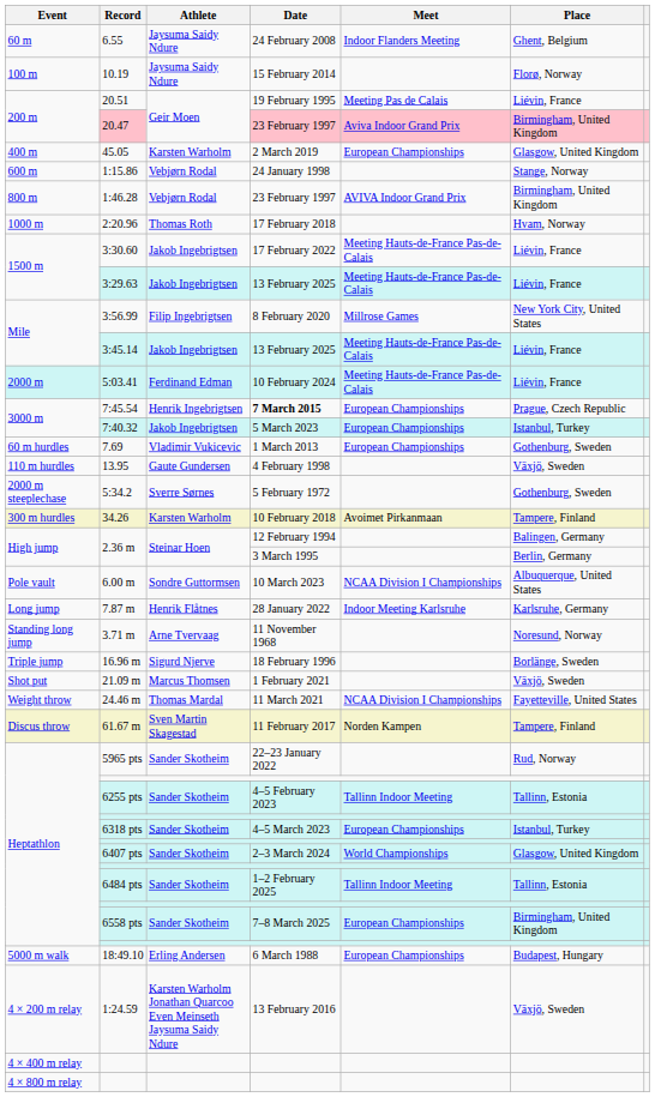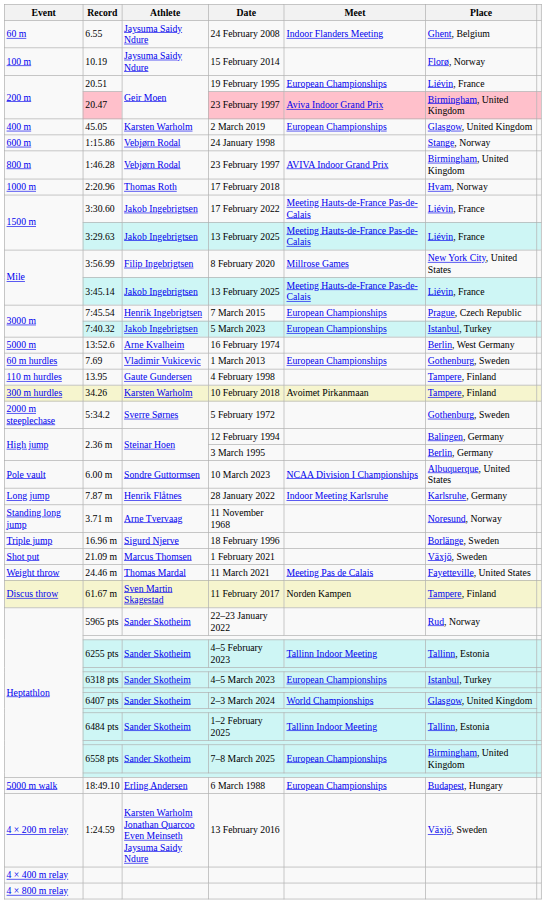20.51 | Meet: Meeting Pas de Calais -> European Championships
- row: 2000 m | 5:03.41 | Ferdinand Edman | 10 February 2024 | Meeting Hauts-de-France Pas-de-Calais | Liévin, France
7:45.54 | Date: bold -> normal
+ row: 5000 m | 13:52.6 | Arne Kvalheim | 16 February 1974 | Berlin, West Germany
13.95 | Place: Växjö, Sweden -> Tampere, Finland
rows swapped: 34.26 <-> 5:34.2
24.46 m | Meet: NCAA Division I Championships -> Meeting Pas de Calais
